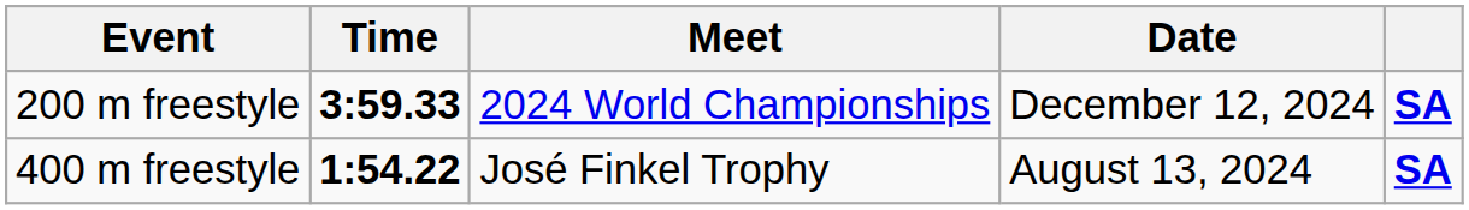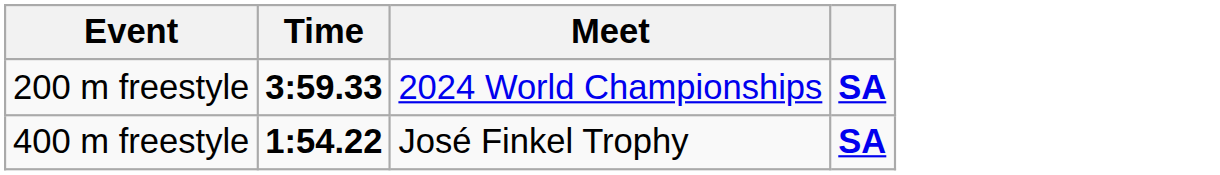- column: Date | December 12, 2024 | August 13, 2024
